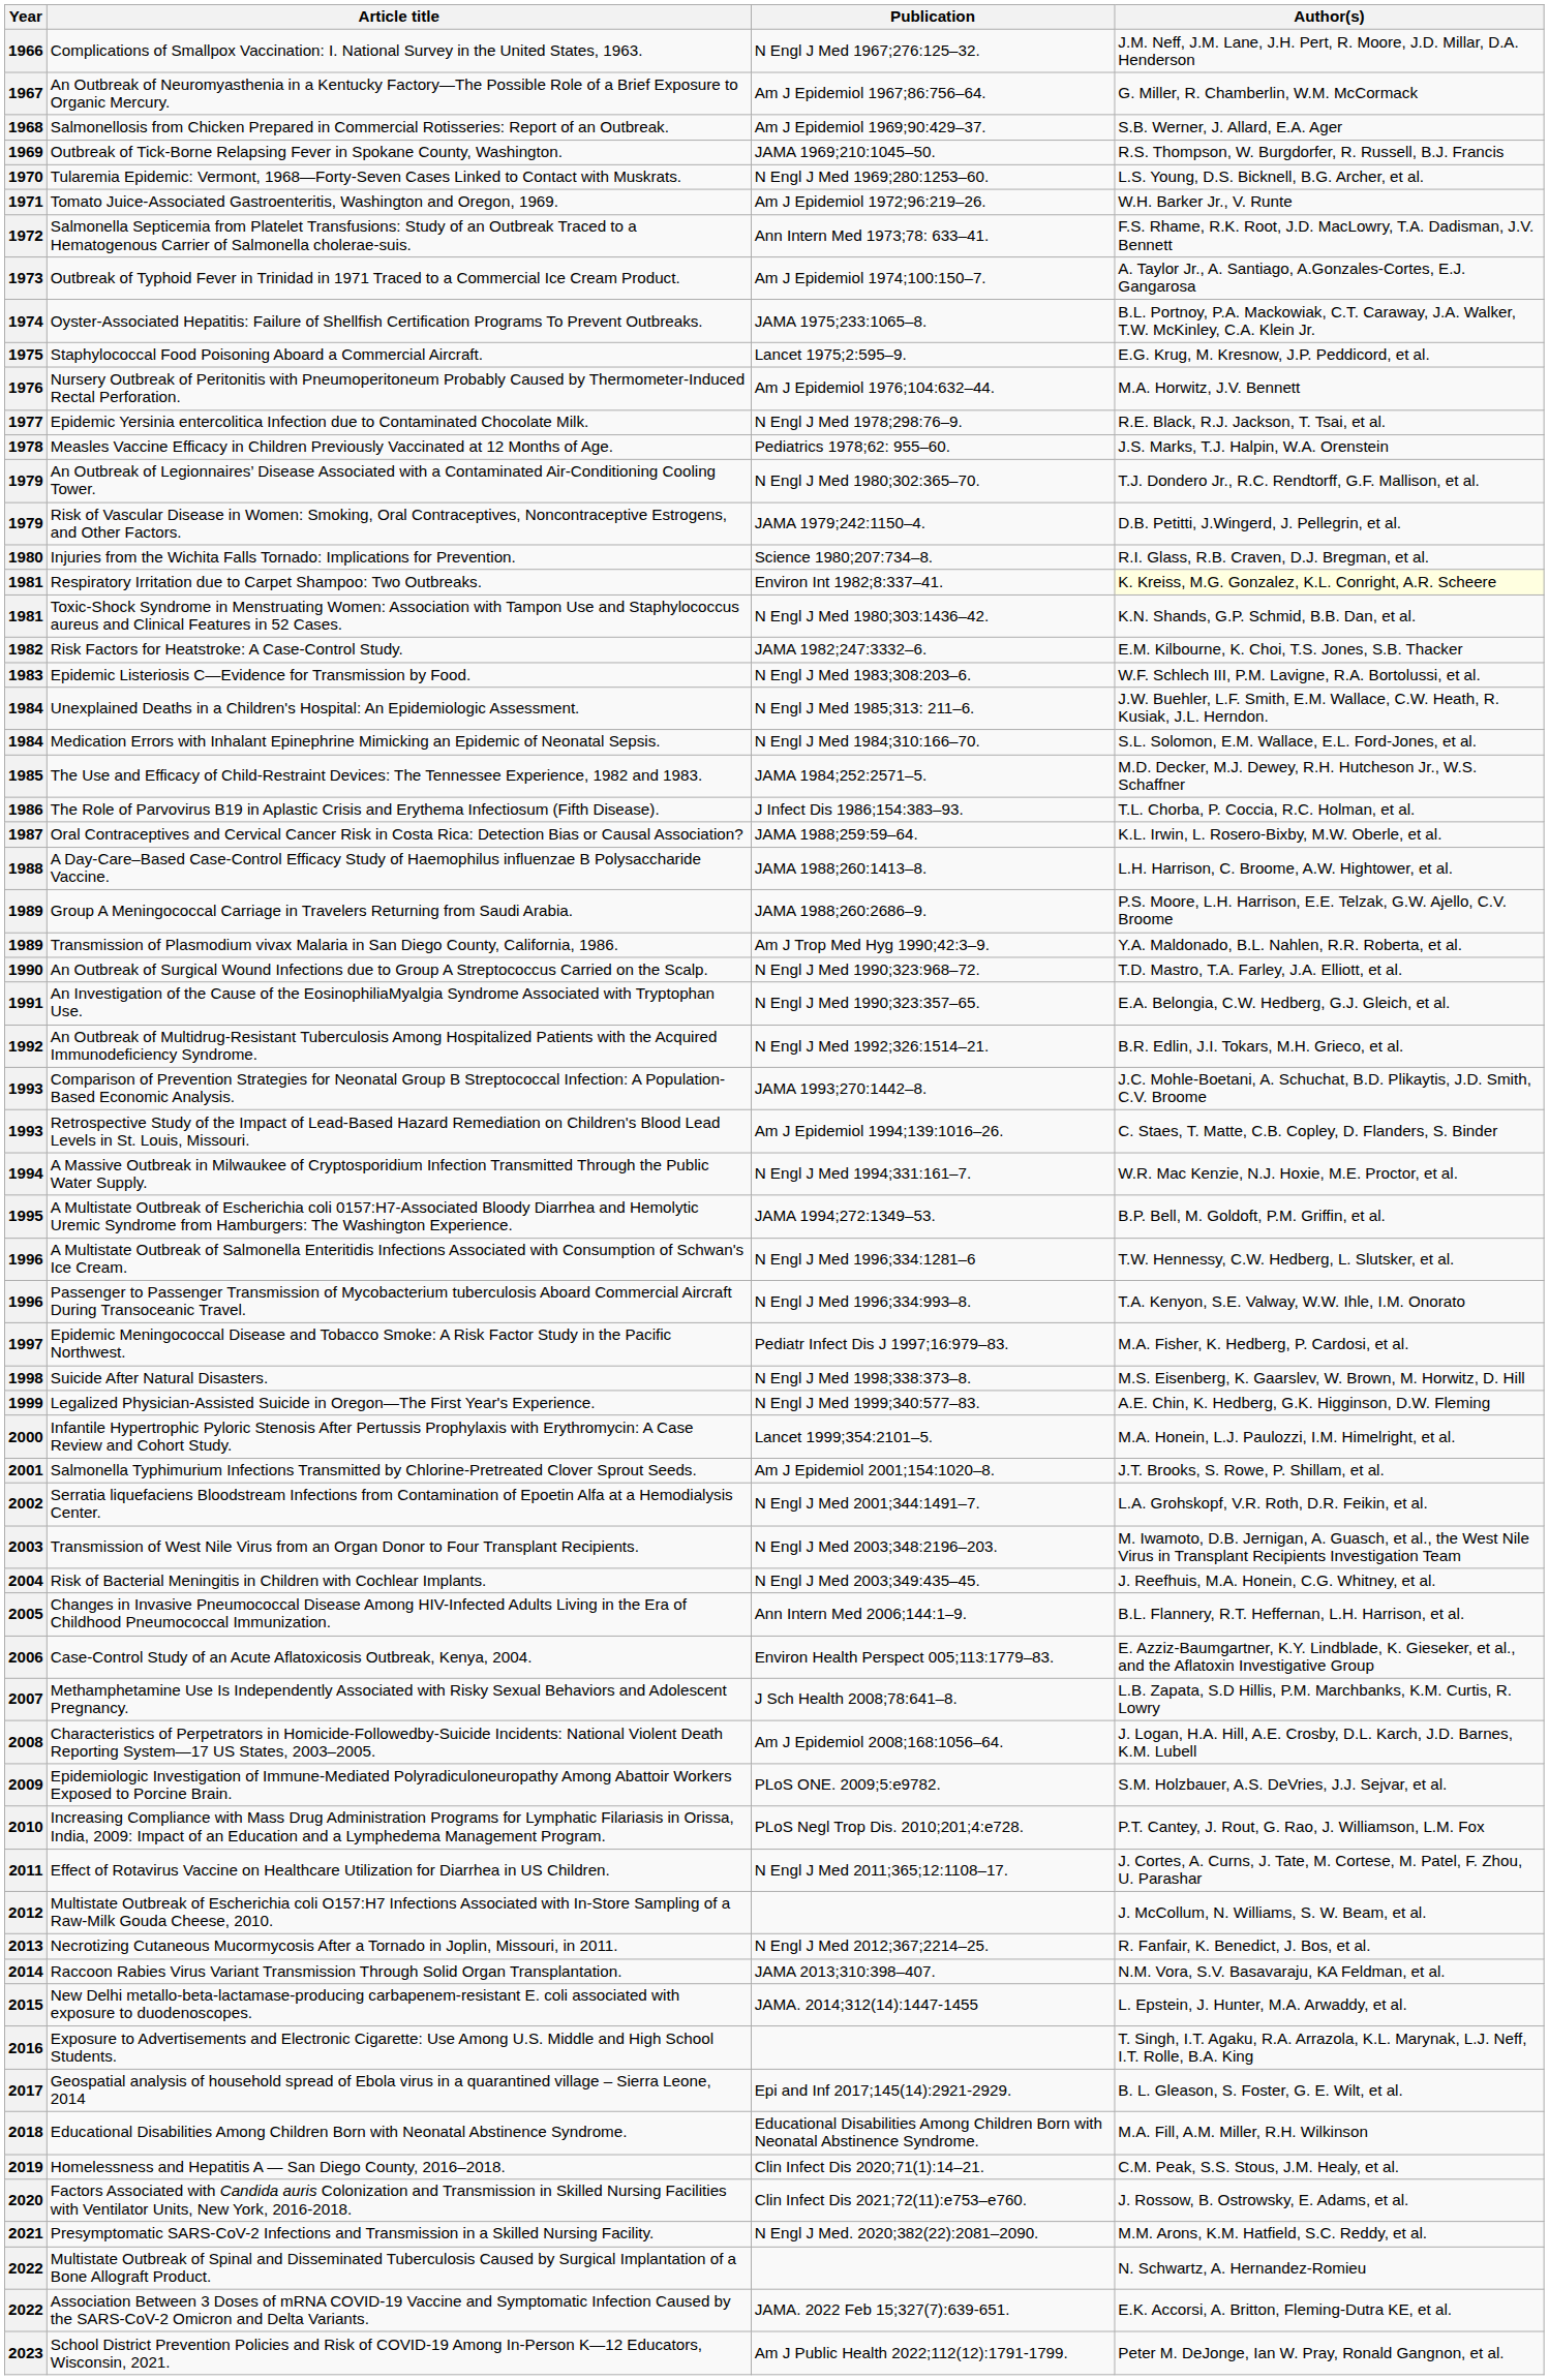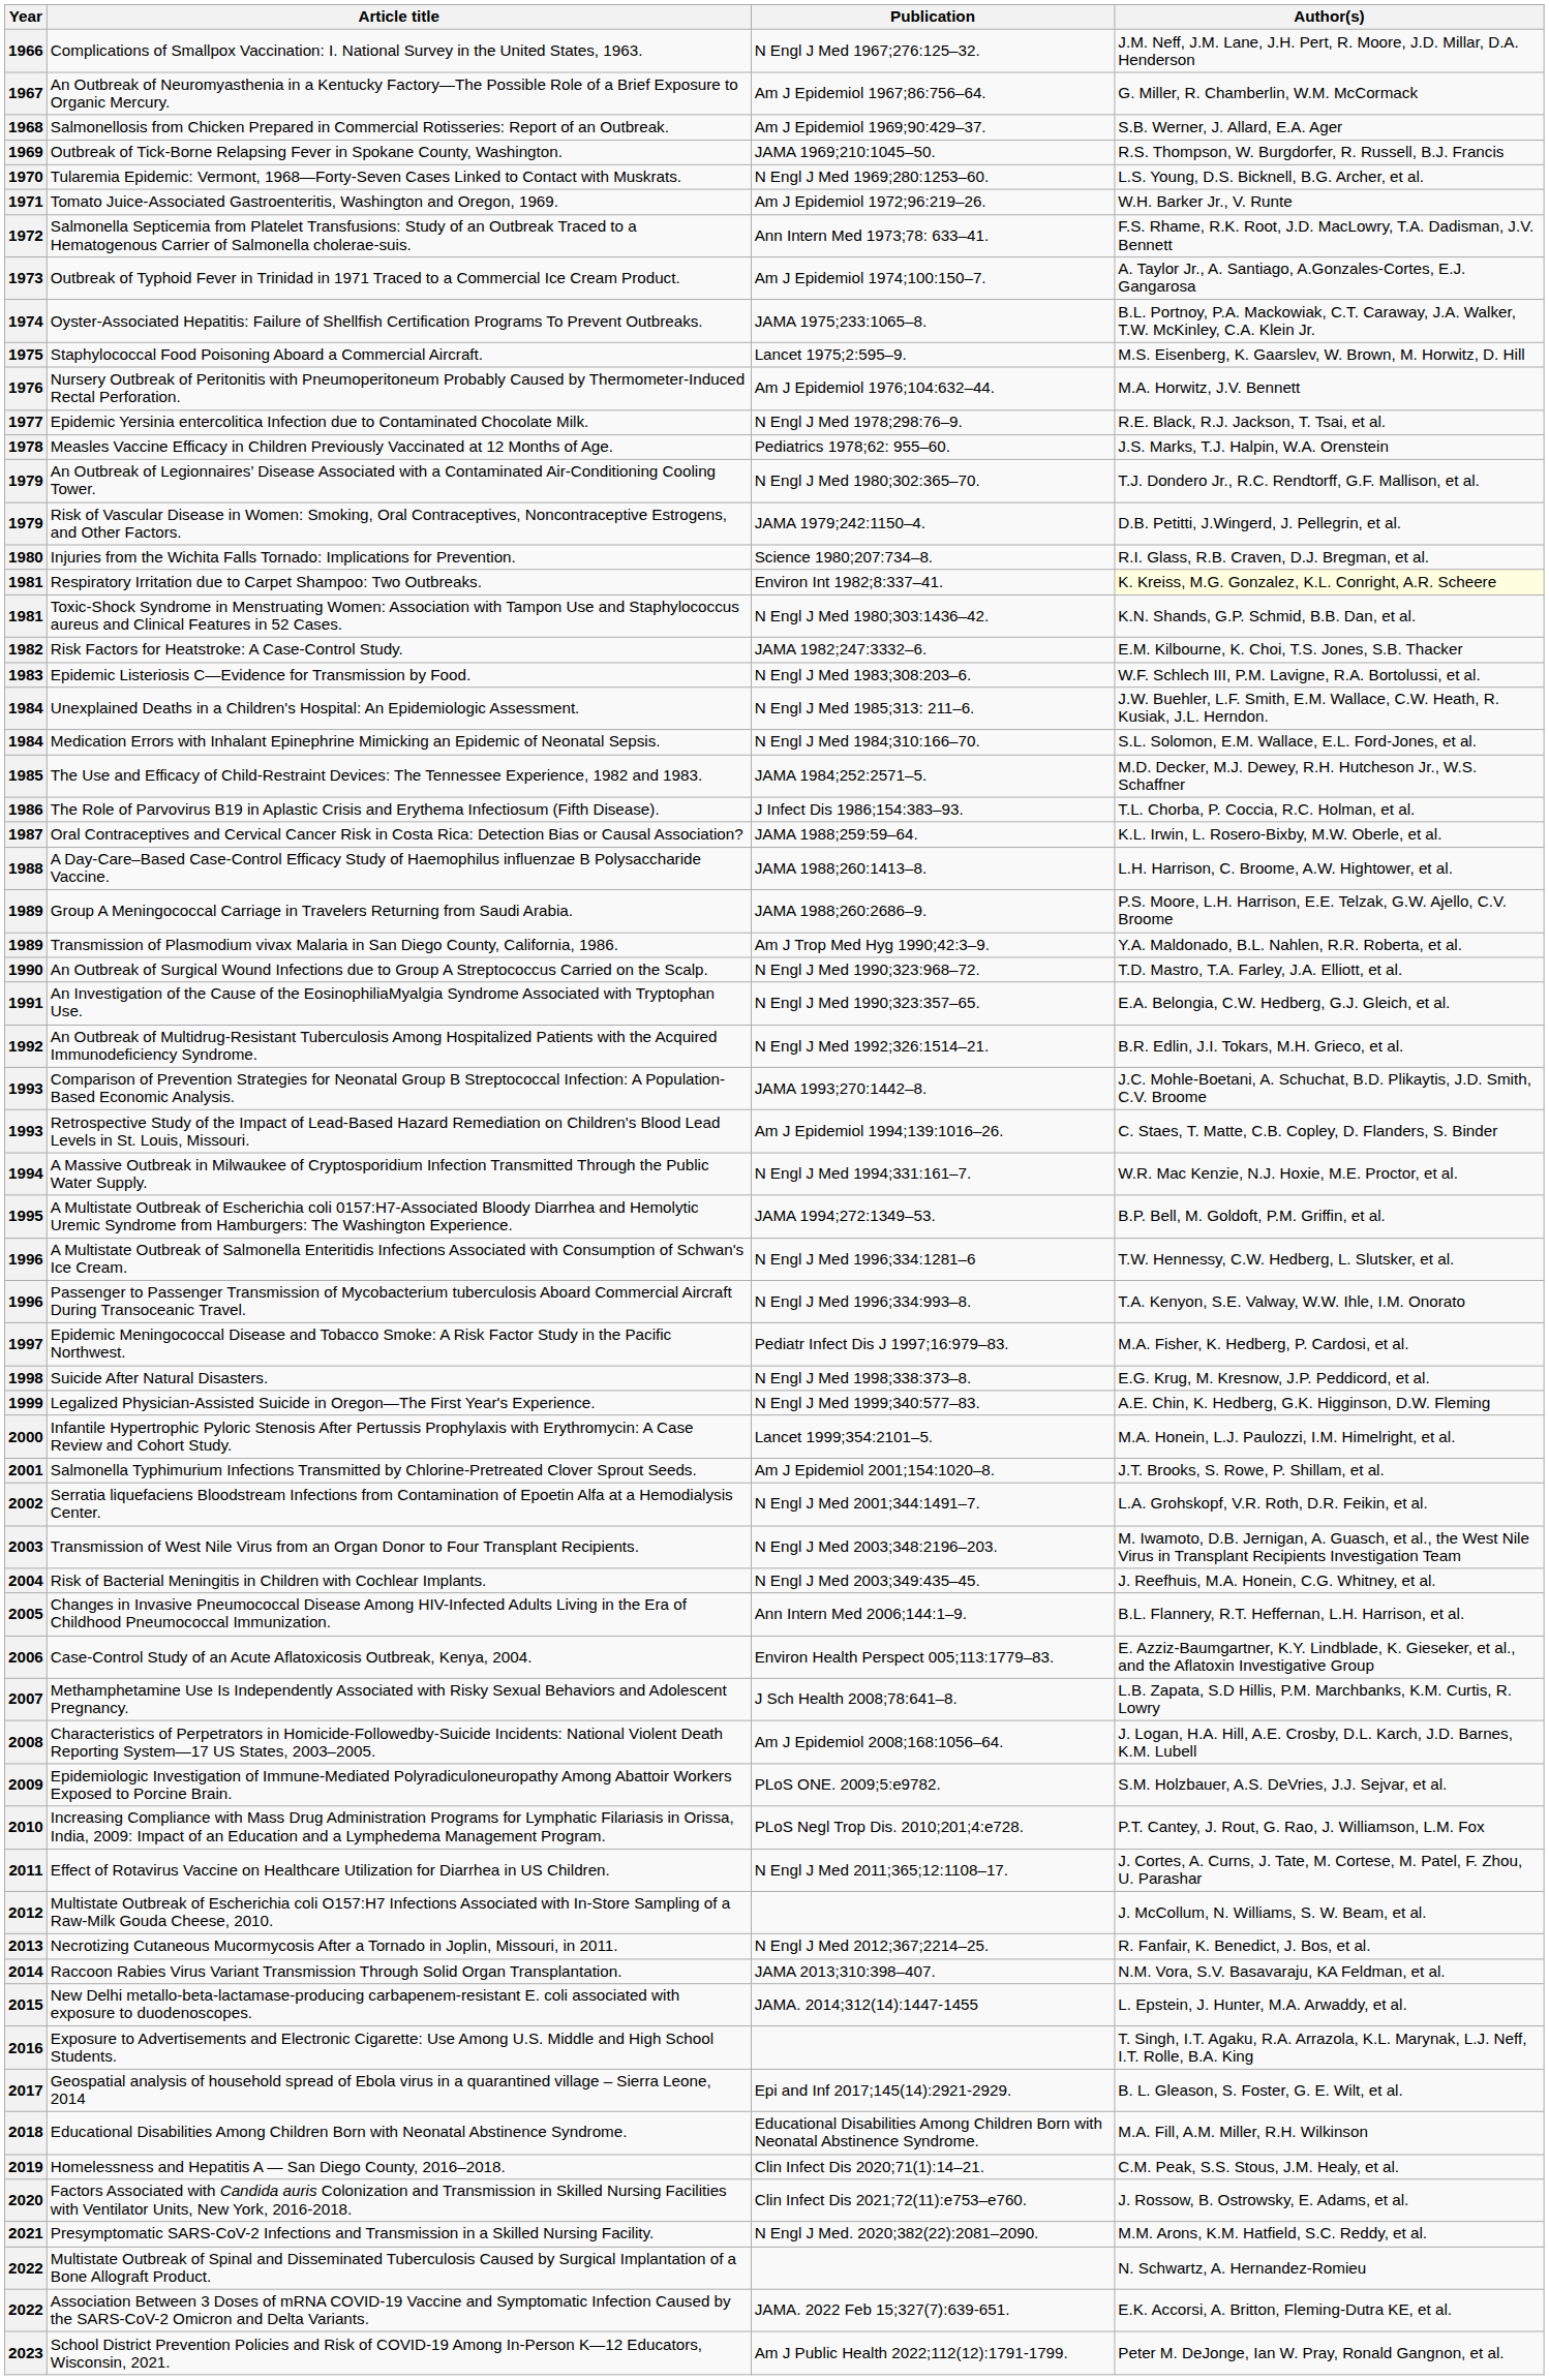Staphylococcal Food Poisoning Aboard a Commercial Aircraft. | Author(s): E.G. Krug, M. Kresnow, J.P. Peddicord, et al. -> M.S. Eisenberg, K. Gaarslev, W. Brown, M. Horwitz, D. Hill
Suicide After Natural Disasters. | Author(s): M.S. Eisenberg, K. Gaarslev, W. Brown, M. Horwitz, D. Hill -> E.G. Krug, M. Kresnow, J.P. Peddicord, et al.
